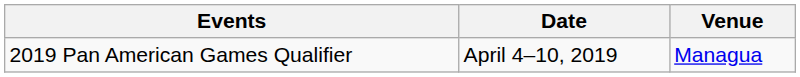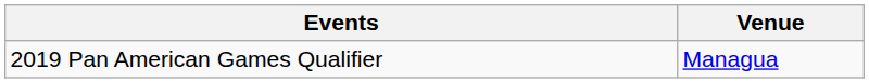- column: Date | April 4–10, 2019
